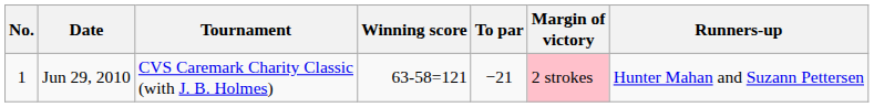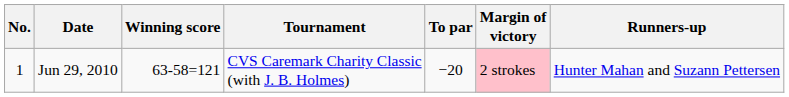columns swapped: Tournament <-> Winning score
Jun 29, 2010 | To par: −21 -> −20
